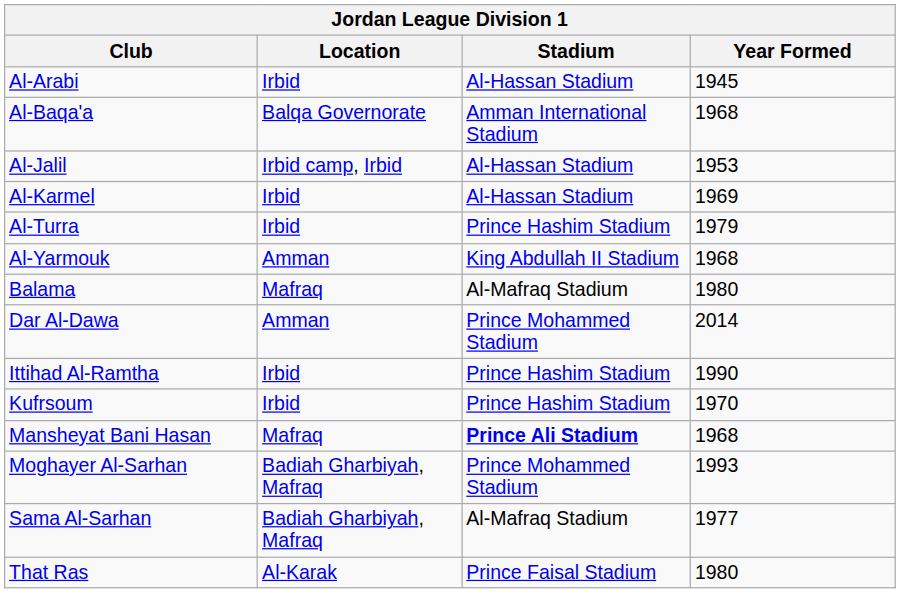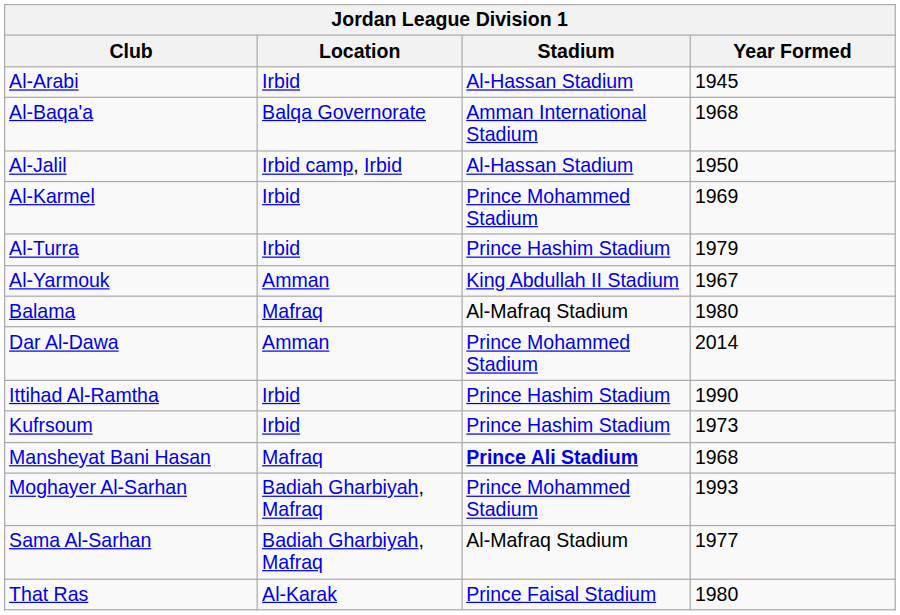Al-Jalil | Year Formed: 1953 -> 1950
Al-Karmel | Stadium: Al-Hassan Stadium -> Prince Mohammed Stadium
Al-Yarmouk | Year Formed: 1968 -> 1967
Kufrsoum | Year Formed: 1970 -> 1973
